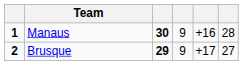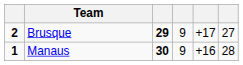rows swapped: Manaus <-> Brusque
